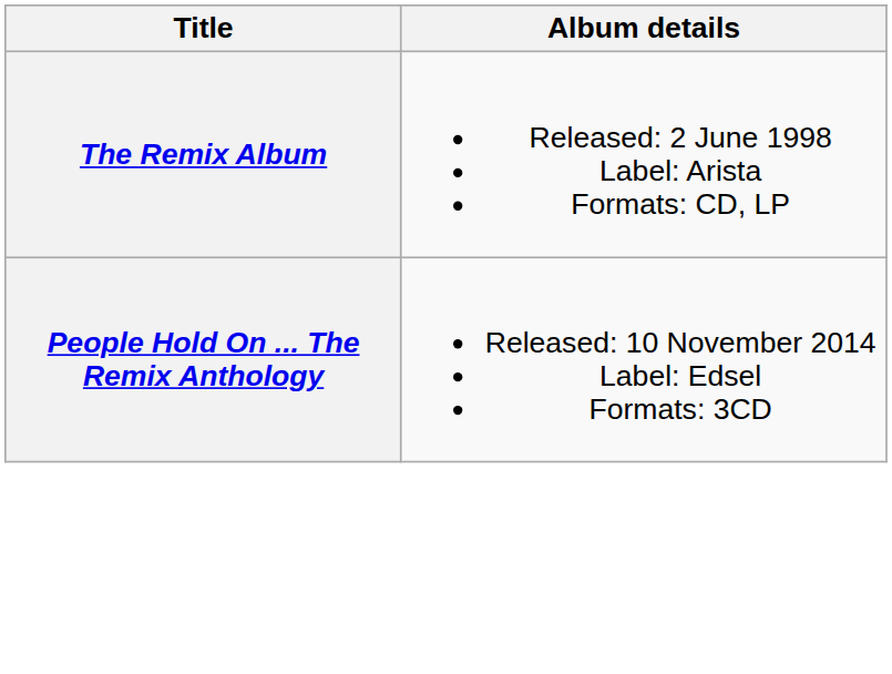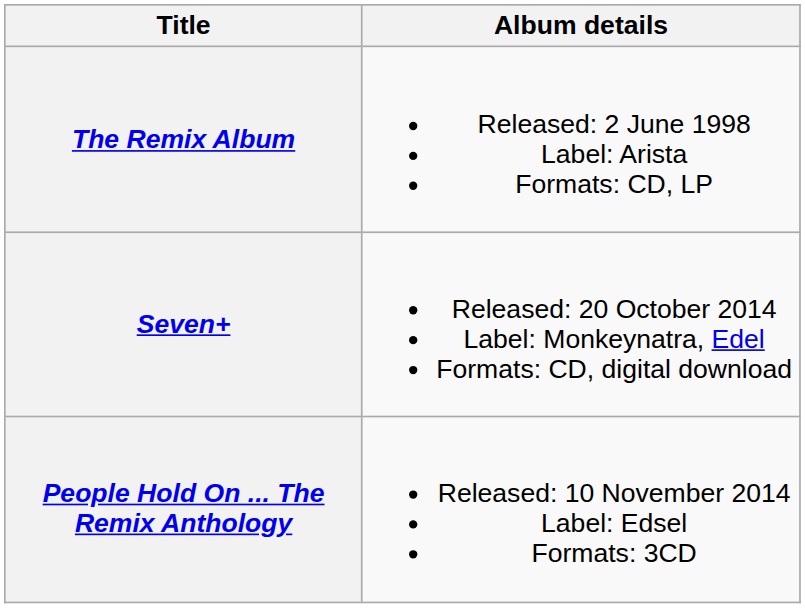+ row: Seven+ | Released: 20 October 2014 Label: Monkeynatra, Edel Formats: CD, digital download
